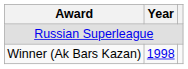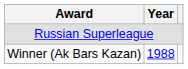Winner (Ak Bars Kazan) | Year: 1998 -> 1988
